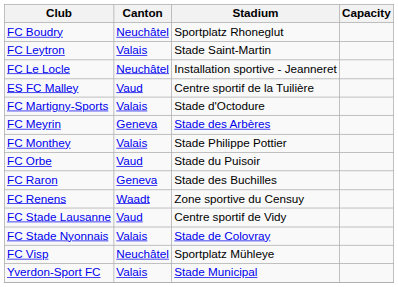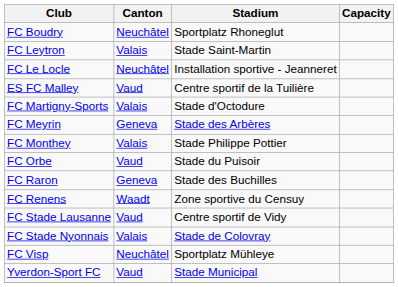Yverdon-Sport FC | Canton: Valais -> Vaud
